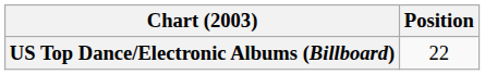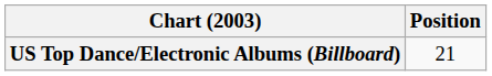US Top Dance/Electronic Albums (Billboard) | Position: 22 -> 21
